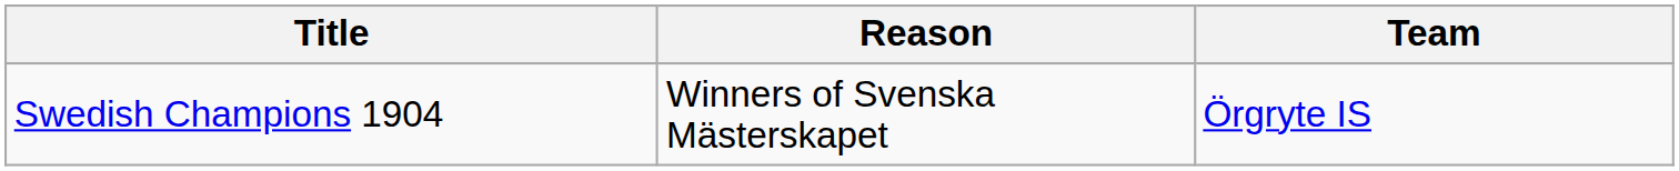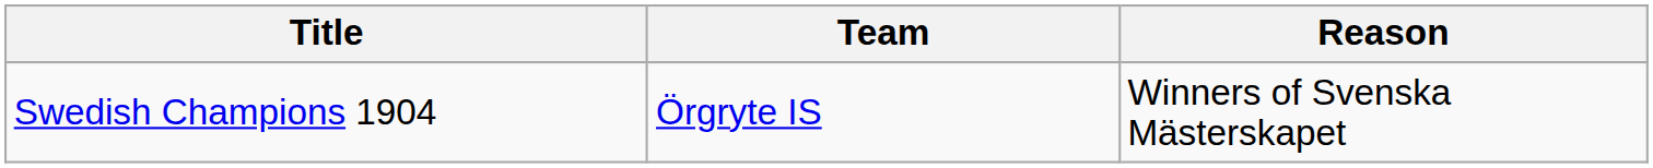columns swapped: Team <-> Reason
